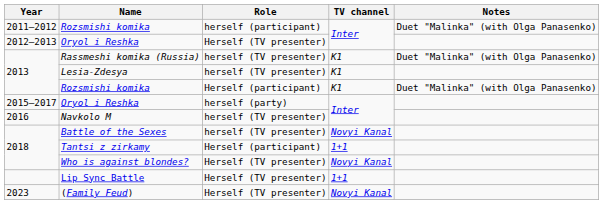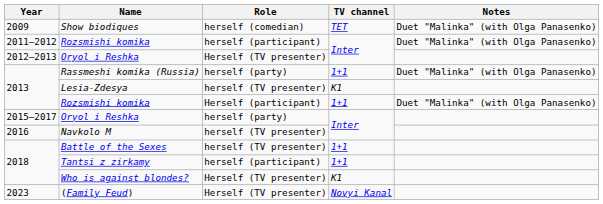+ row: 2009 | Show biodiques | herself (comedian) | ТЕТ | Duet "Malinka" (with Olga Panasenko)
Rassmeshi komika (Russia) | Role: herself (TV presenter) -> herself (party)
Rassmeshi komika (Russia) | TV channel: К1 -> 1+1
2013 / Rozsmishi komika | TV channel: К1 -> 1+1
Battle of the Sexes | TV channel: Novyi Kanal -> 1+1
Tantsi z zirkamy | Role: Herself (participant) -> herself (participant)
Who is against blondes? | TV channel: Novyi Kanal -> К1
- row: Lip Sync Battle | Herself (TV presenter) | 1+1
